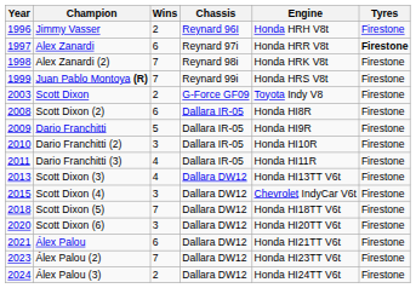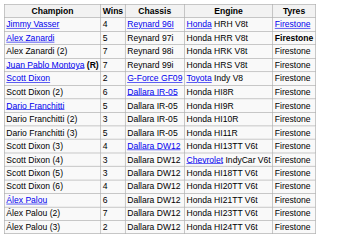- column: Year | 1996 | 1997 | 1998 | 1999 | 2003 | 2008 | 2009 | 2010 | 2011 | 2013 | 2015 | 2018 | 2020 | 2021 | 2023 | 2024
Jimmy Vasser | Wins: 2 -> 4
Alex Zanardi | Wins: 6 -> 5
Dario Franchitti (3) | Wins: 4 -> 5
Scott Dixon (5) | Wins: 7 -> 3
Scott Dixon (6) | Wins: 3 -> 4
